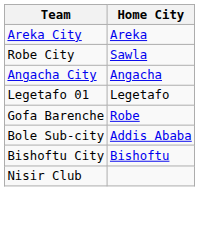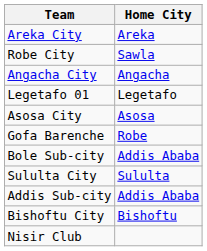+ row: Asosa City | Asosa
+ row: Sululta City | Sululta
+ row: Addis Sub-city | Addis Ababa
